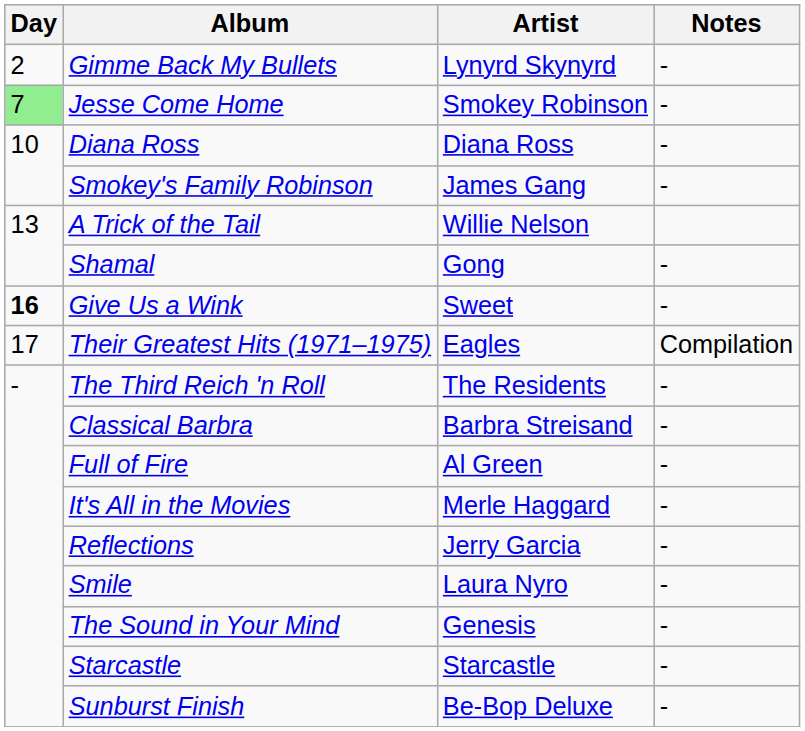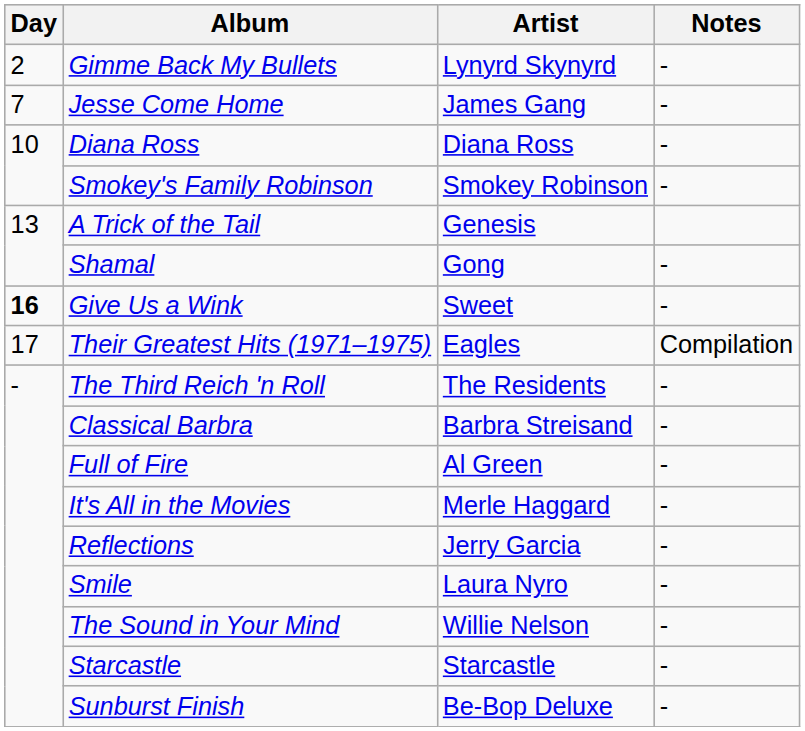Jesse Come Home | Day: lightgreen background -> no background
Jesse Come Home | Artist: Smokey Robinson -> James Gang
Smokey's Family Robinson | Artist: James Gang -> Smokey Robinson
A Trick of the Tail | Artist: Willie Nelson -> Genesis
The Sound in Your Mind | Artist: Genesis -> Willie Nelson
